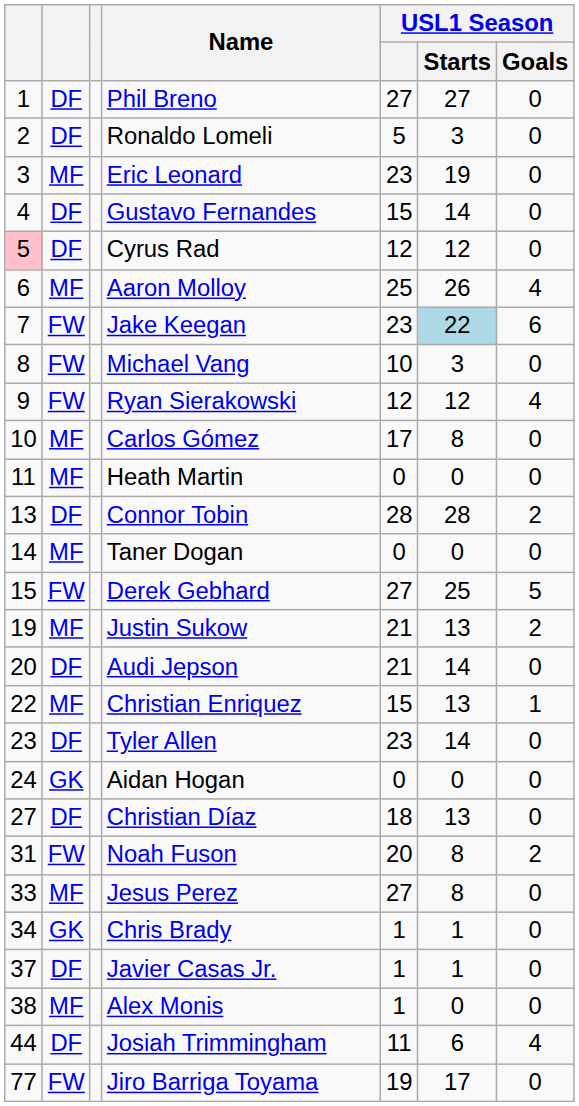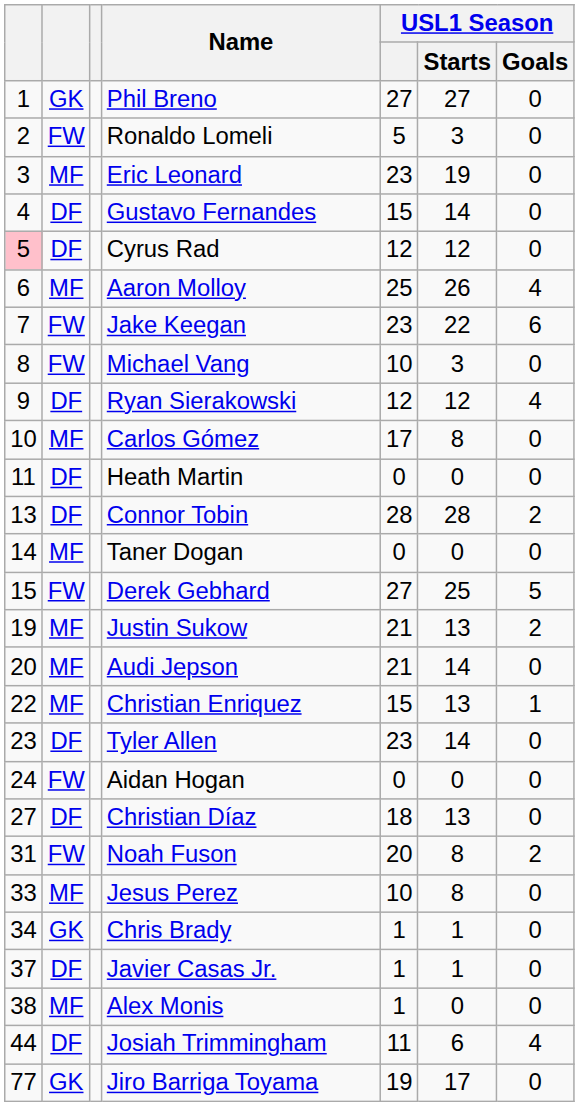Phil Breno | column 2: DF -> GK
Ronaldo Lomeli | column 2: DF -> FW
Jake Keegan | USL1 Season / Starts: lightblue background -> no background
Ryan Sierakowski | column 2: FW -> DF
Heath Martin | column 2: MF -> DF
Audi Jepson | column 2: DF -> MF
Aidan Hogan | column 2: GK -> FW
Jesus Perez | USL1 Season: 27 -> 10
Jiro Barriga Toyama | column 2: FW -> GK
